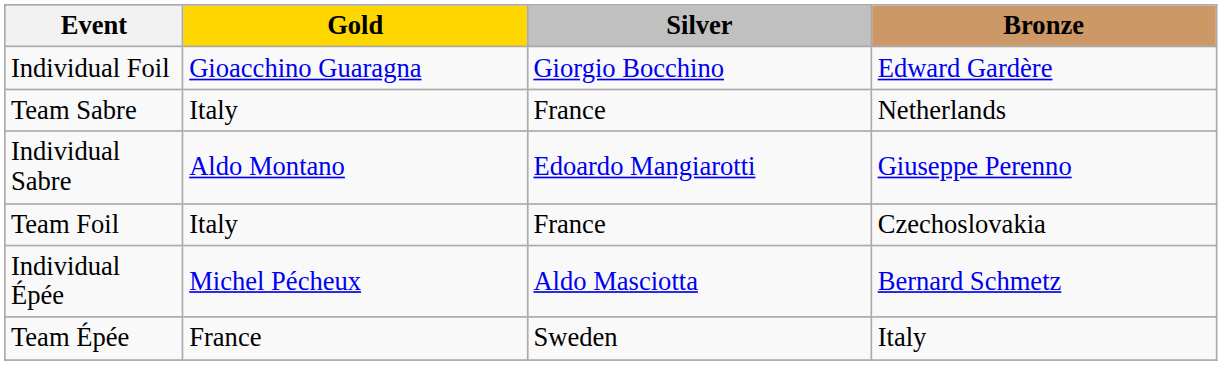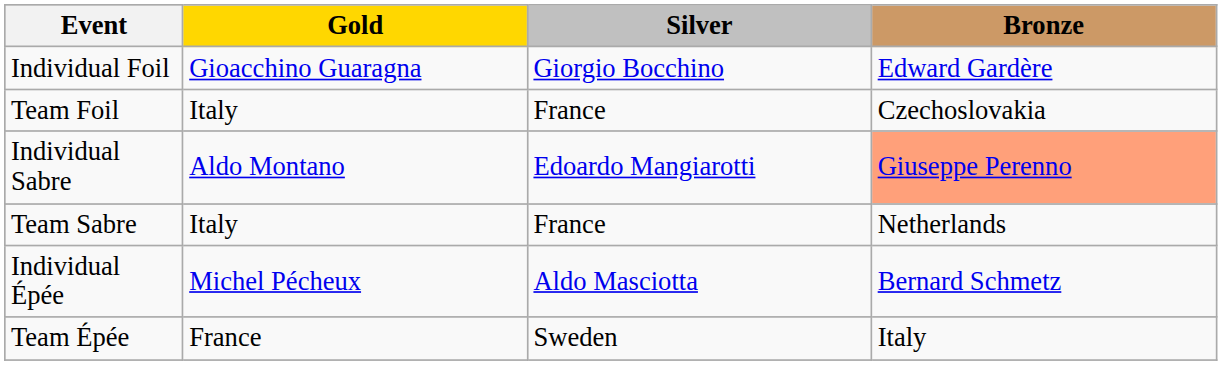rows swapped: Team Foil <-> Team Sabre
Individual Sabre | Bronze: no background -> lightsalmon background
